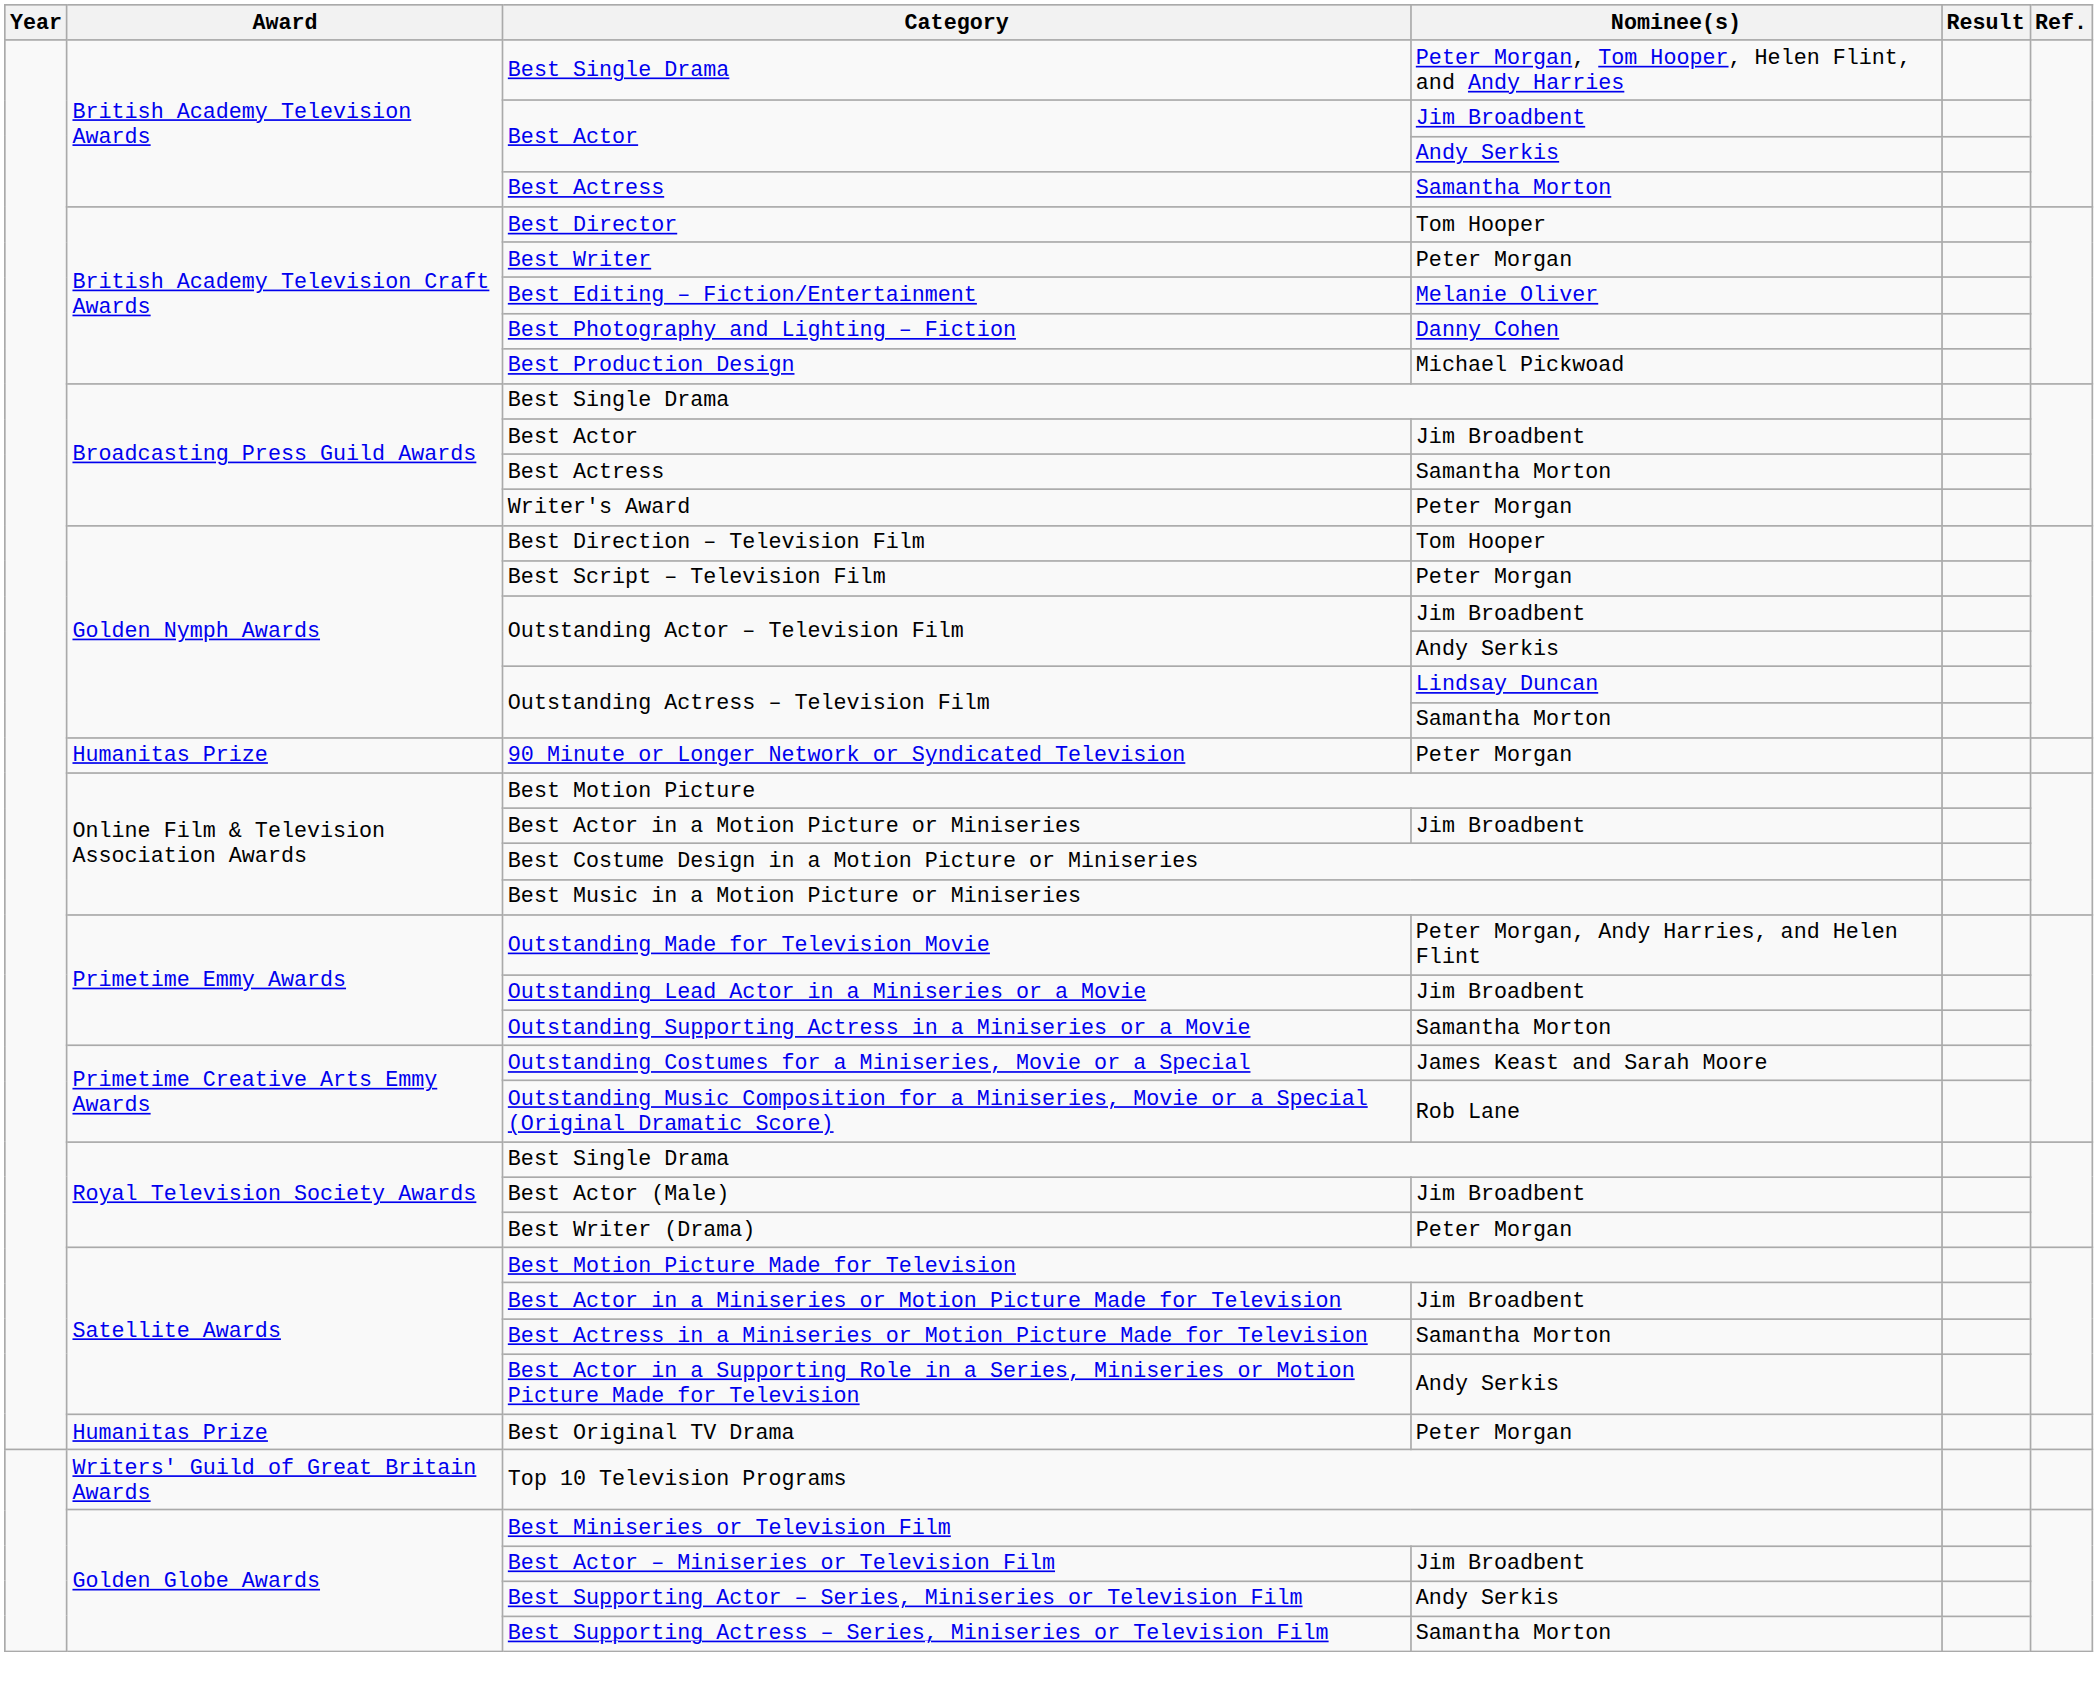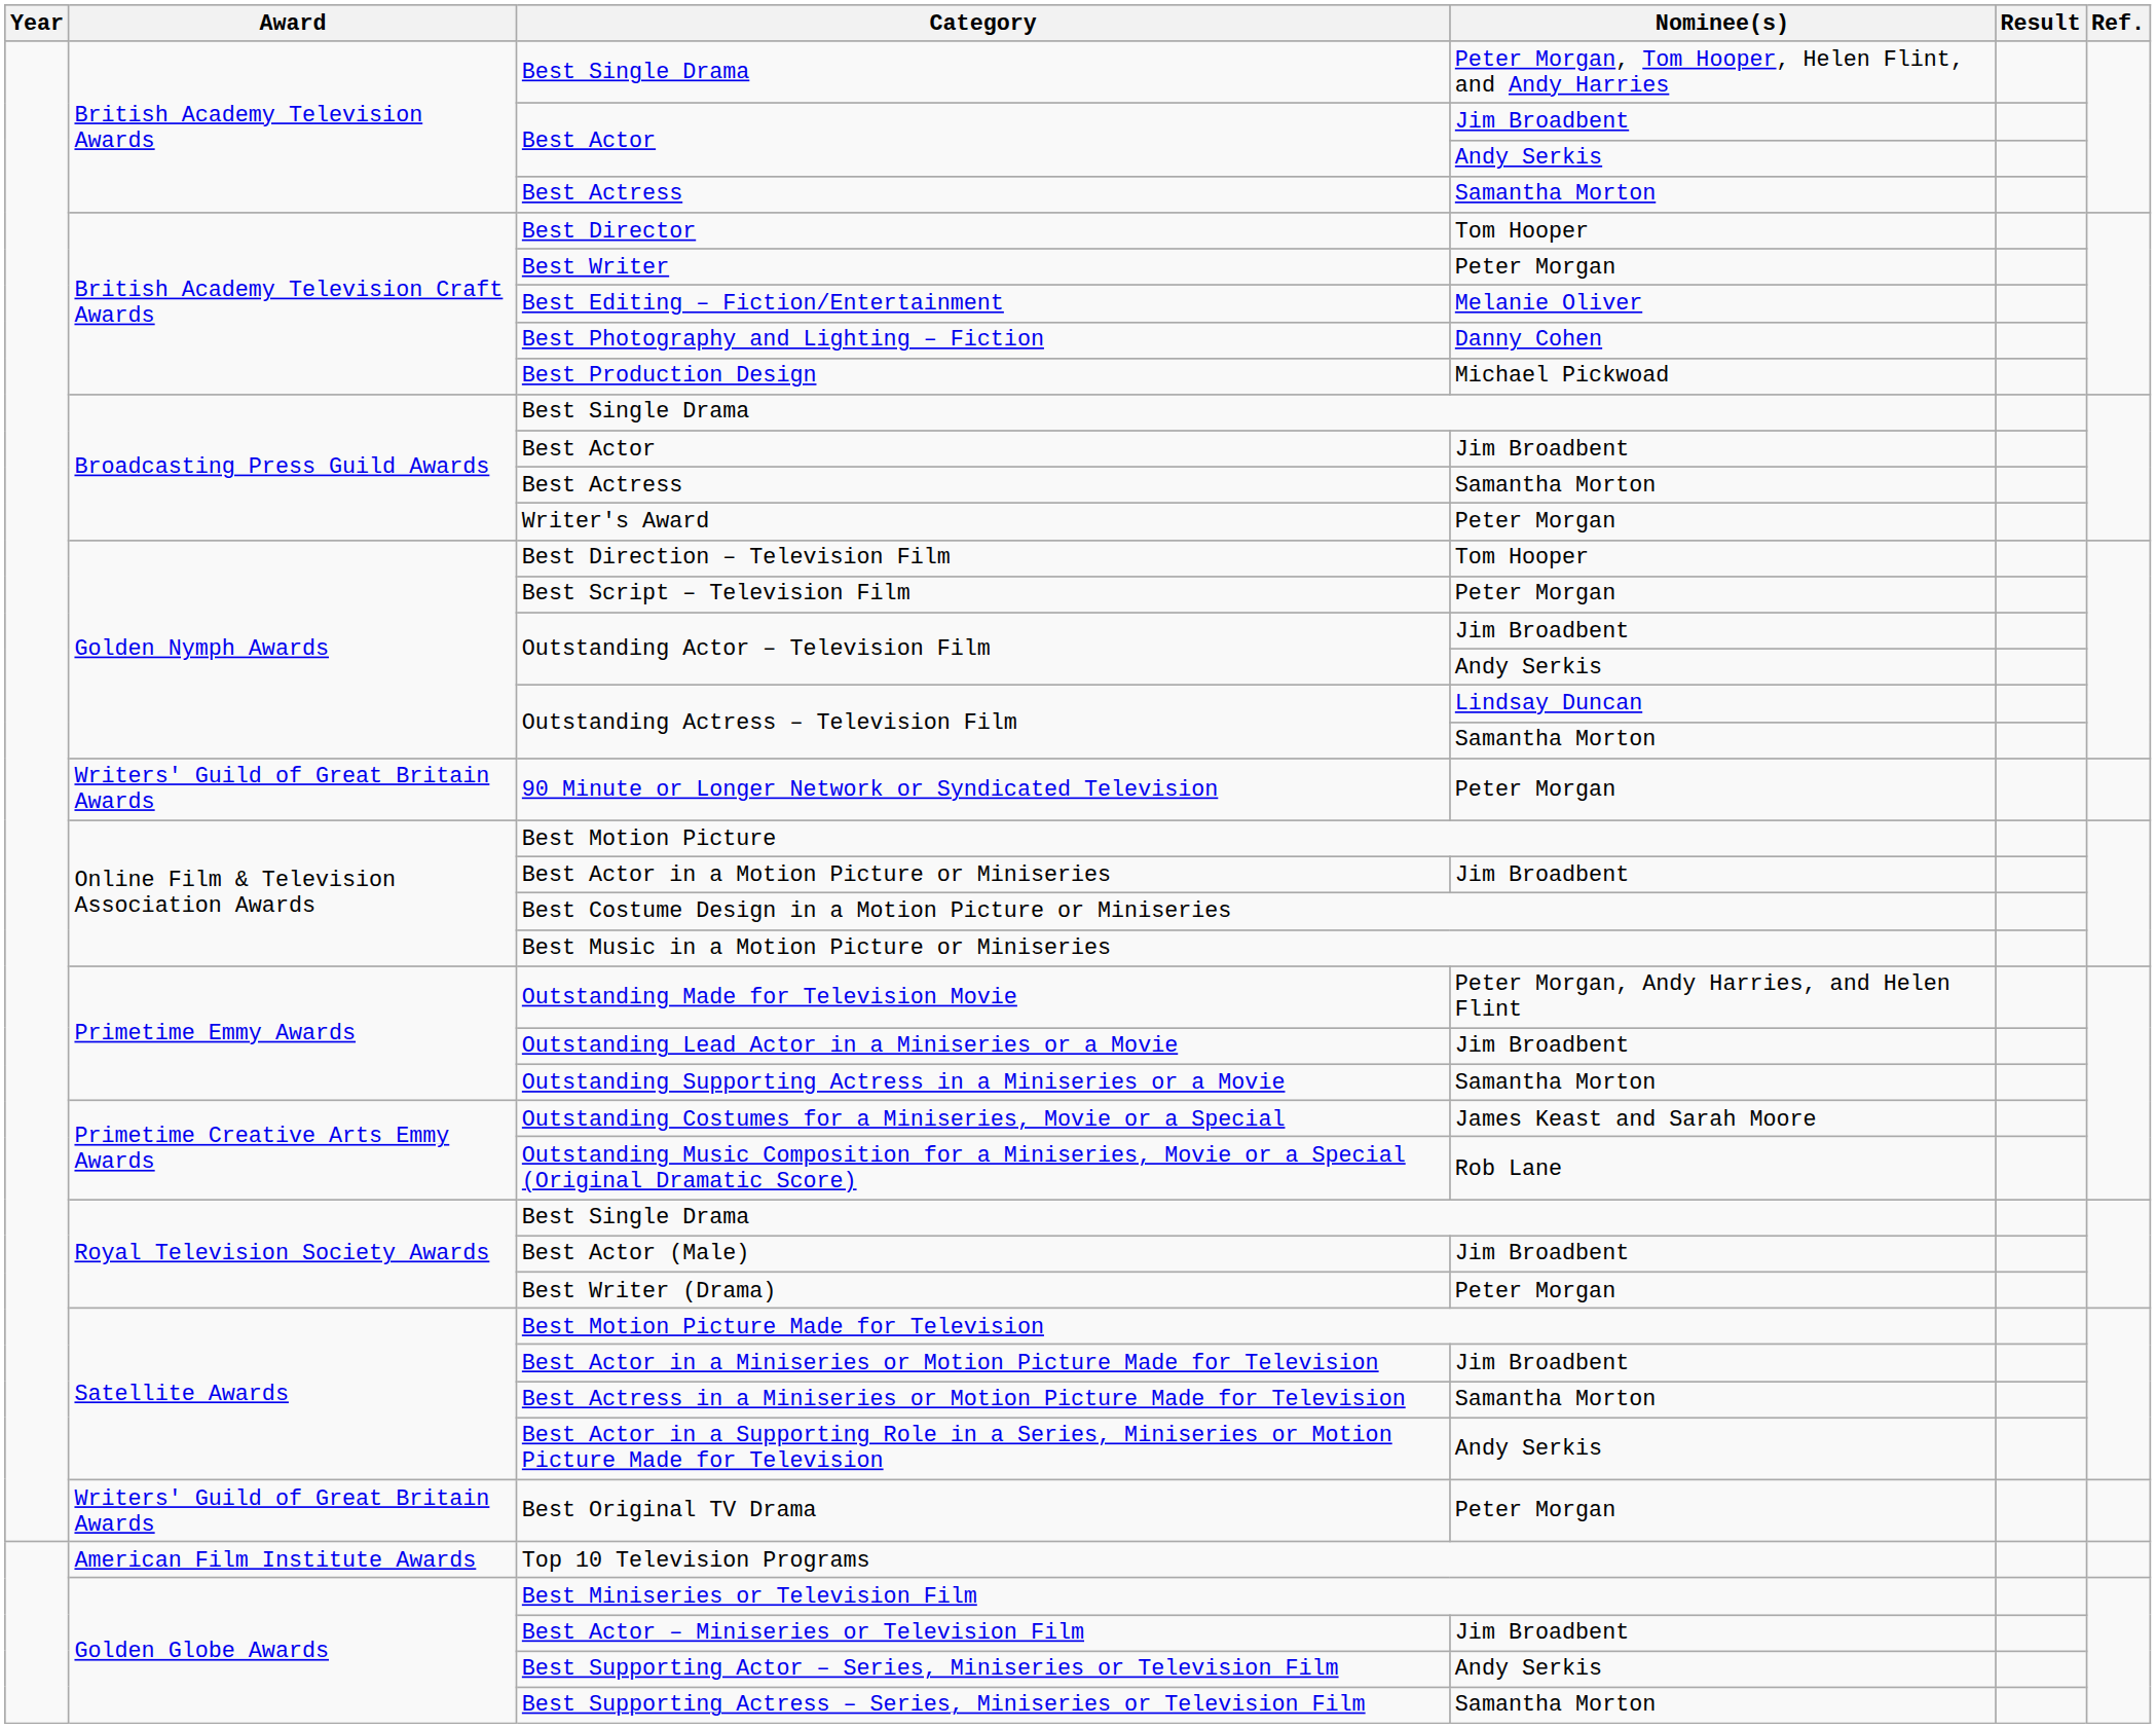90 Minute or Longer Network or Syndicated Television | Award: Humanitas Prize -> Writers' Guild of Great Britain Awards
Best Original TV Drama | Award: Humanitas Prize -> Writers' Guild of Great Britain Awards
Top 10 Television Programs | Award: Writers' Guild of Great Britain Awards -> American Film Institute Awards
